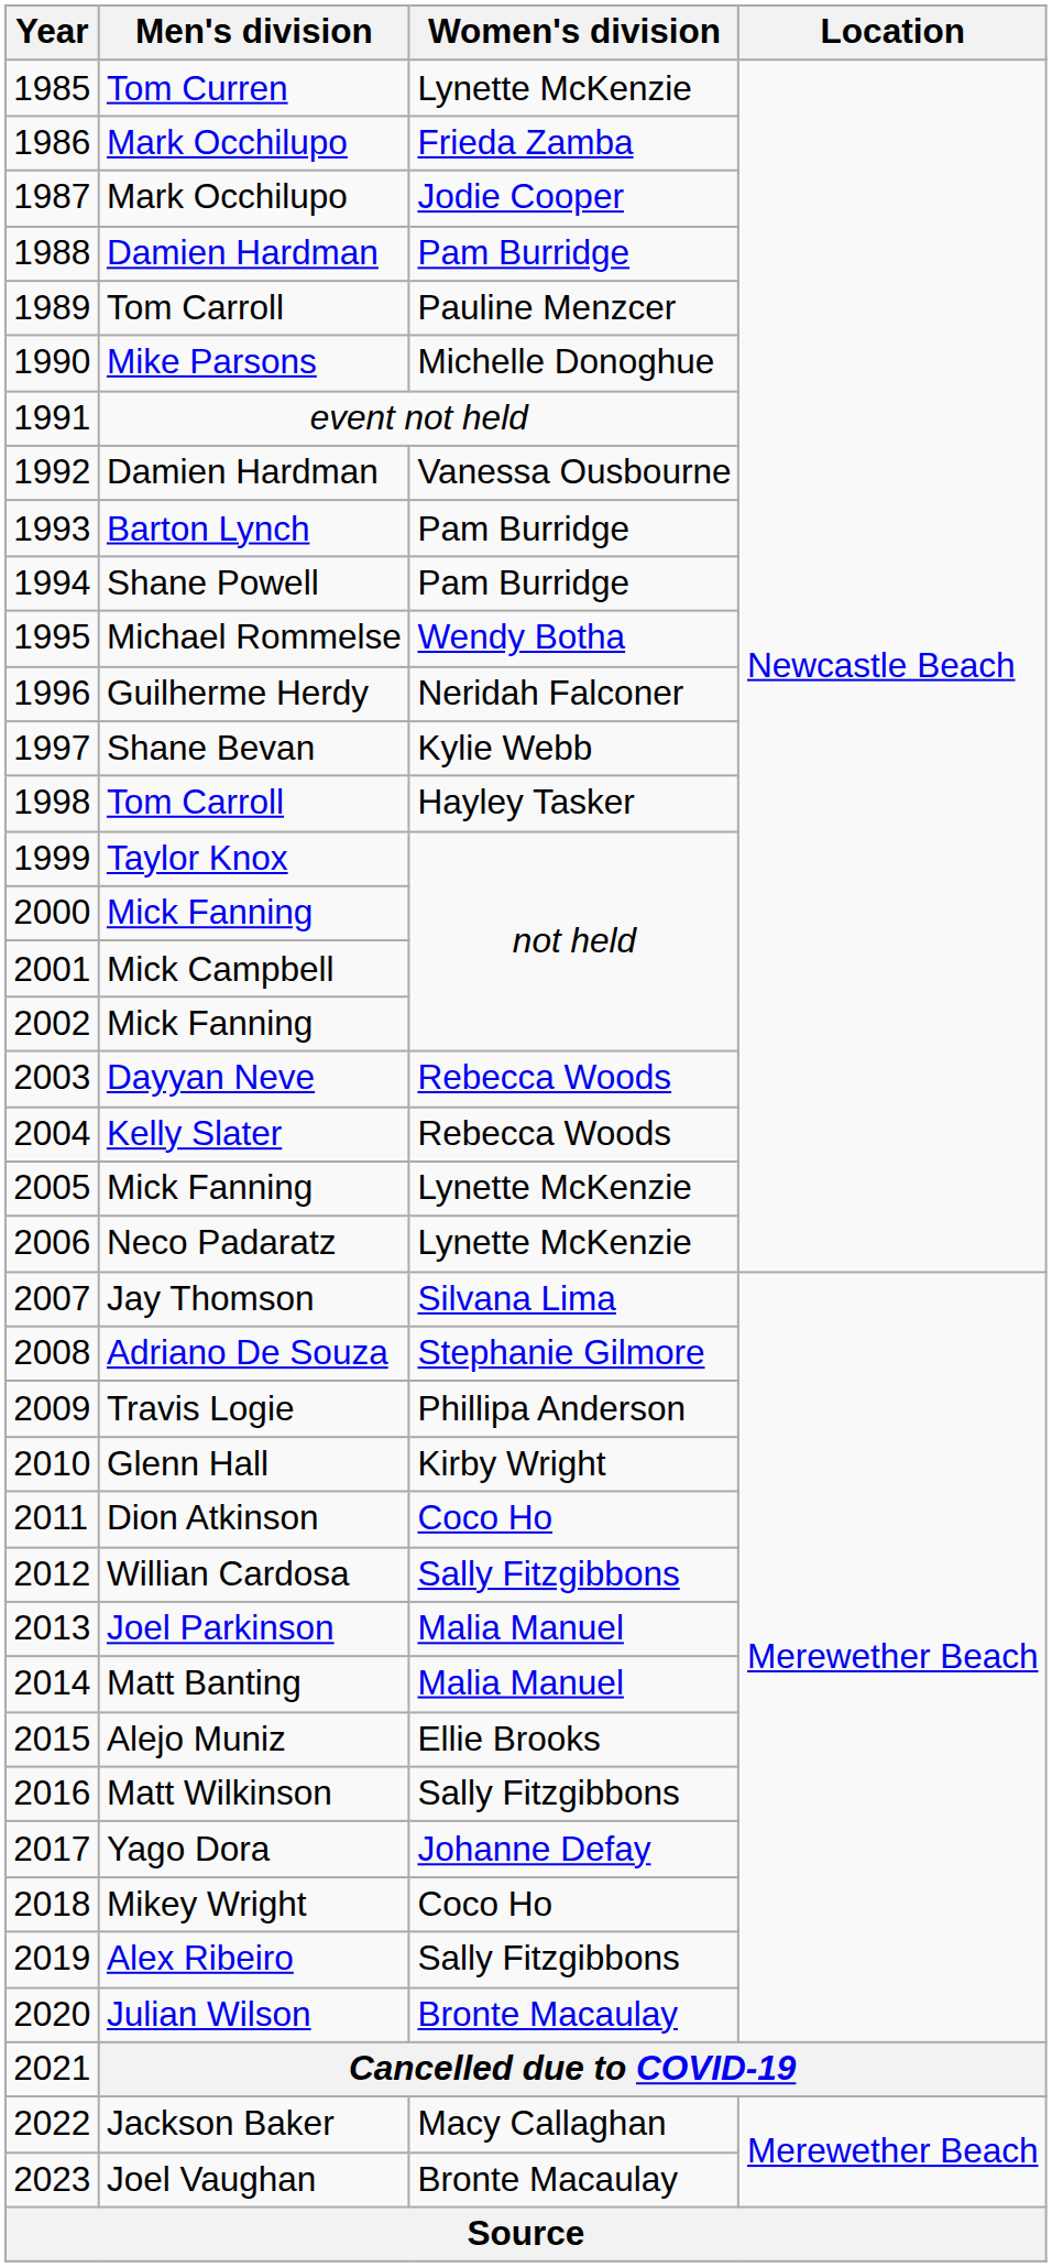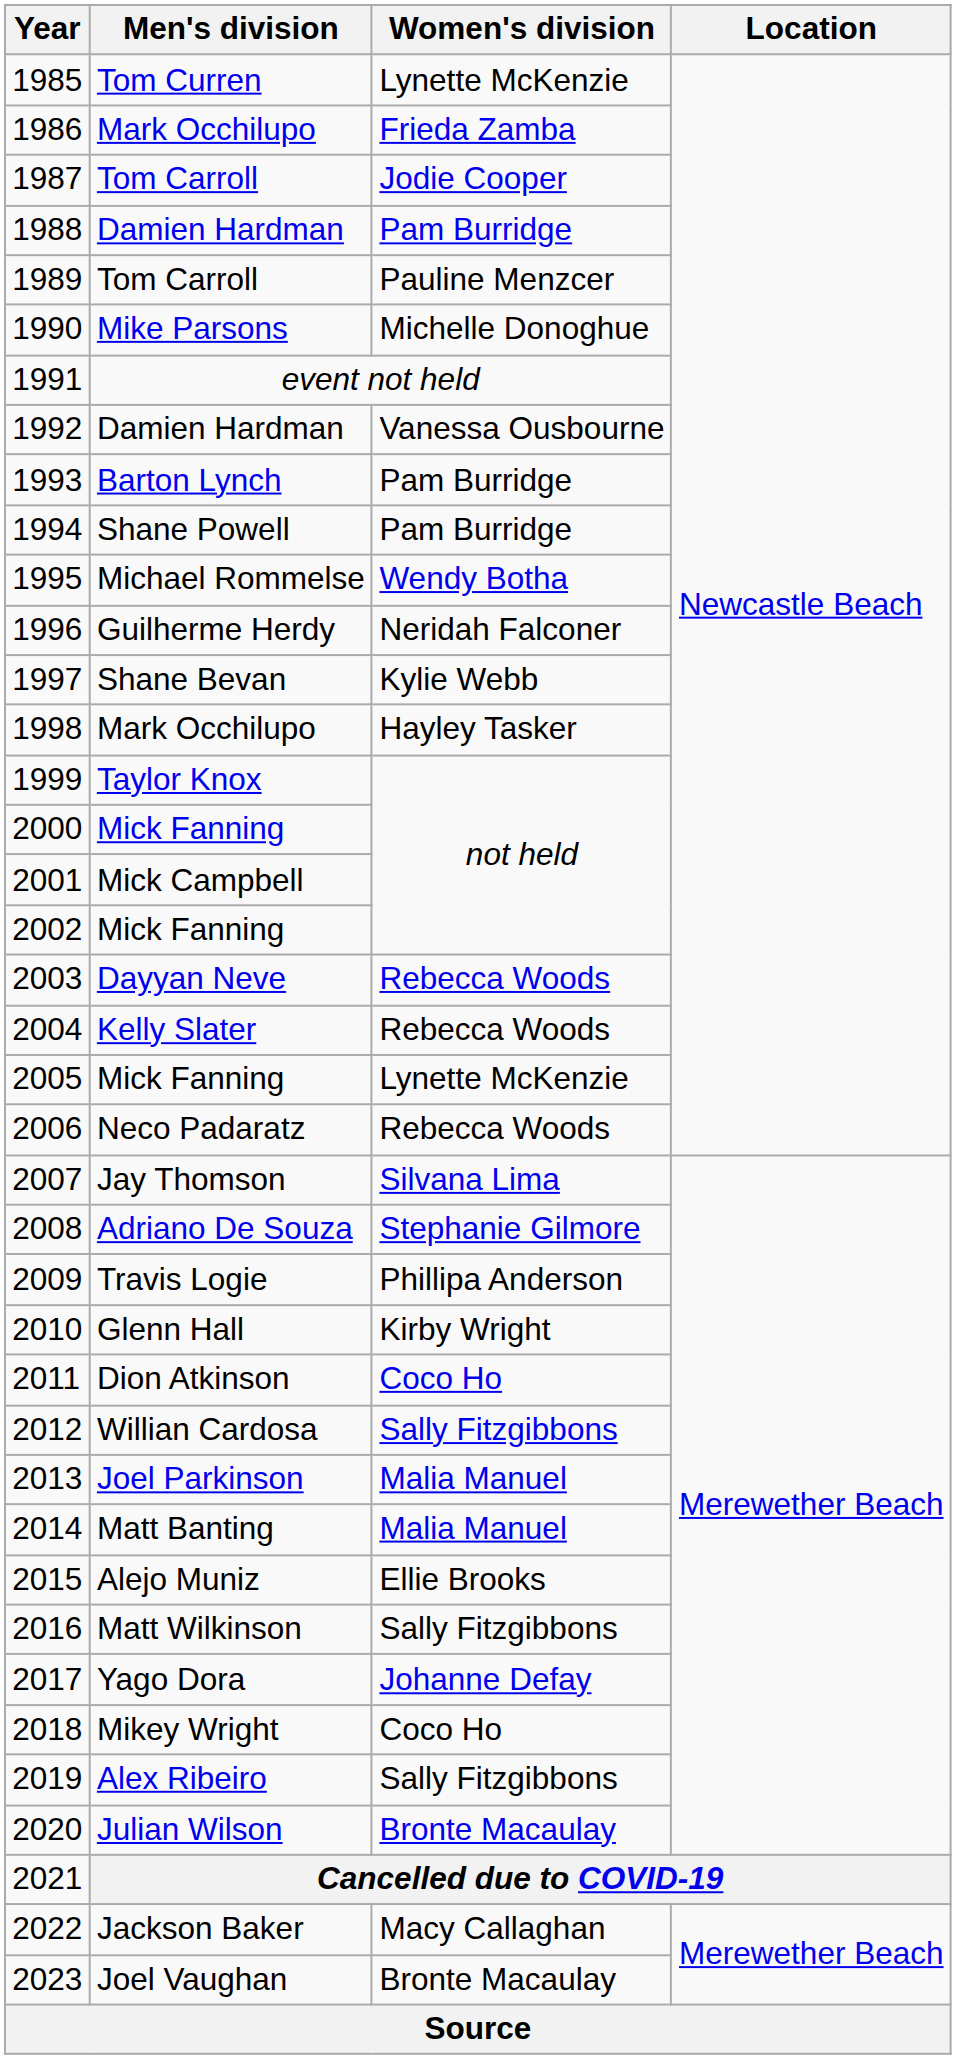1987 | Men's division: Mark Occhilupo -> Tom Carroll
1998 | Men's division: Tom Carroll -> Mark Occhilupo
2006 | Women's division: Lynette McKenzie -> Rebecca Woods
